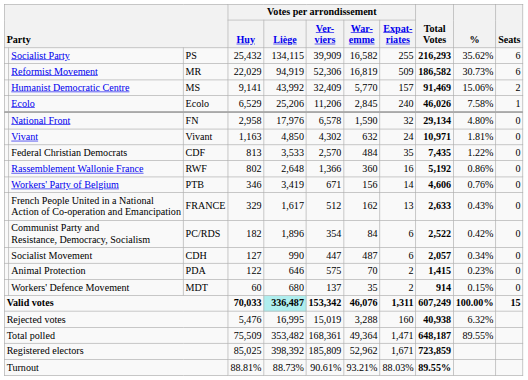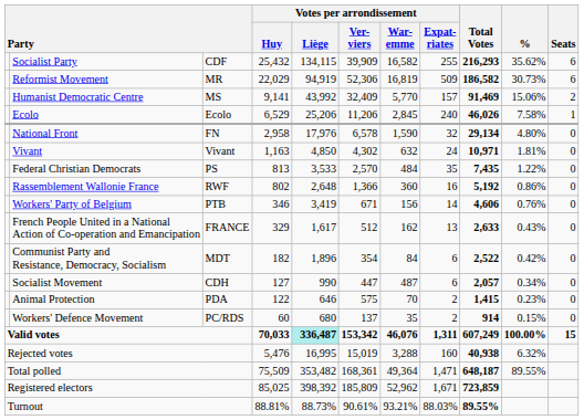Socialist Party | column 3: PS -> CDF
Federal Christian Democrats | column 3: CDF -> PS
Communist Party and Resistance, Democracy, Socialism | column 3: PC/RDS -> MDT
Workers' Defence Movement | column 3: MDT -> PC/RDS
